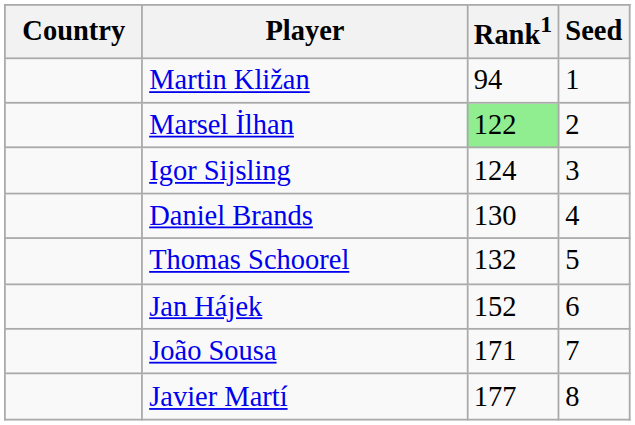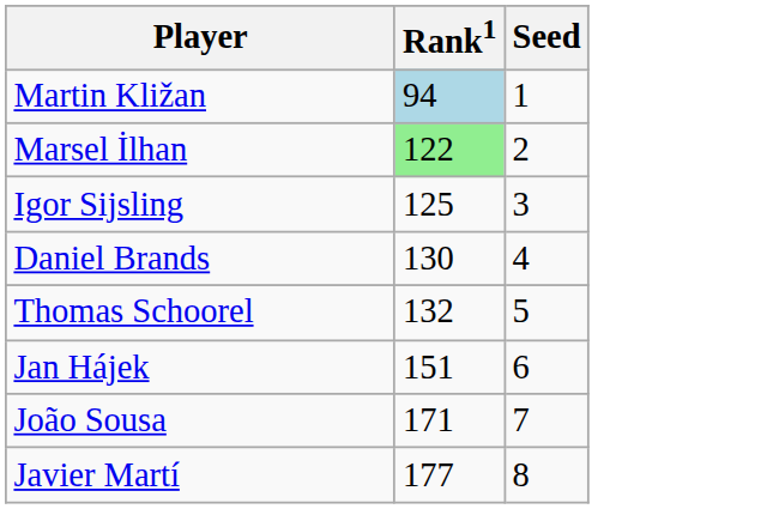- column: Country
Martin Kližan | Rank1: no background -> lightblue background
Igor Sijsling | Rank1: 124 -> 125
Jan Hájek | Rank1: 152 -> 151
